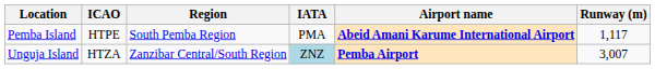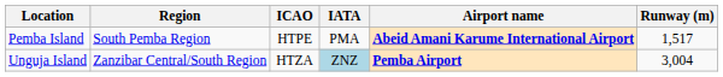columns swapped: Region <-> ICAO
Pemba Island | Runway (m): 1,117 -> 1,517
Unguja Island | Runway (m): 3,007 -> 3,004
